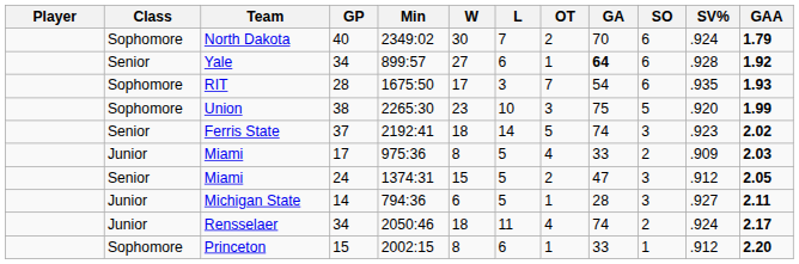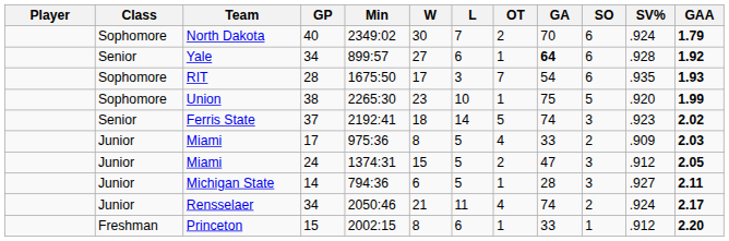Union | OT: 3 -> 1
Miami / 24 | Class: Senior -> Junior
Rensselaer | W: 18 -> 21
Princeton | Class: Sophomore -> Freshman
